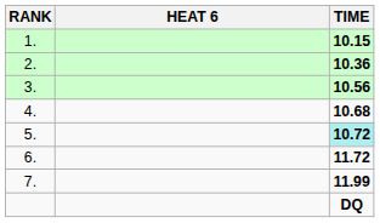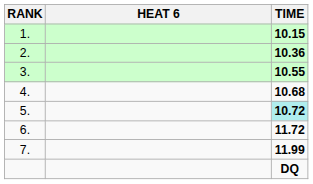3. | TIME: 10.56 -> 10.55
